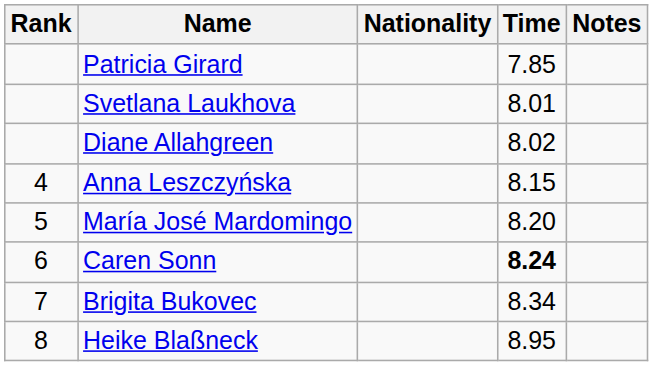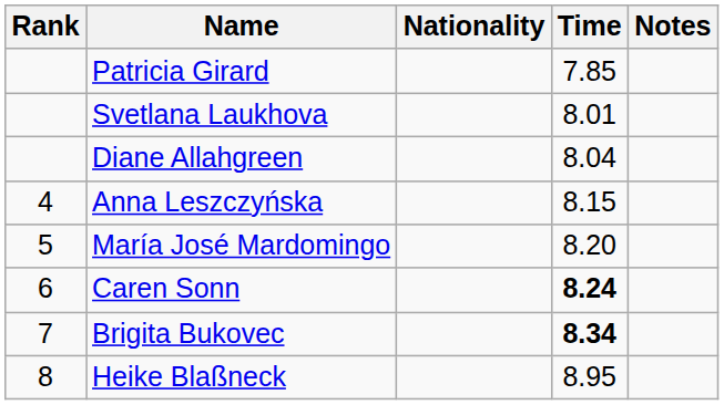Diane Allahgreen | Time: 8.02 -> 8.04
Brigita Bukovec | Time: normal -> bold
